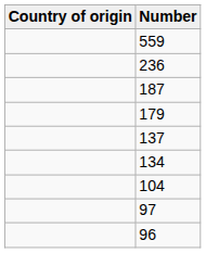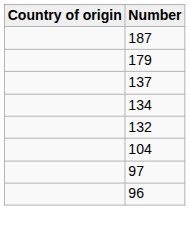- row: 559
- row: 236
+ row: 132
